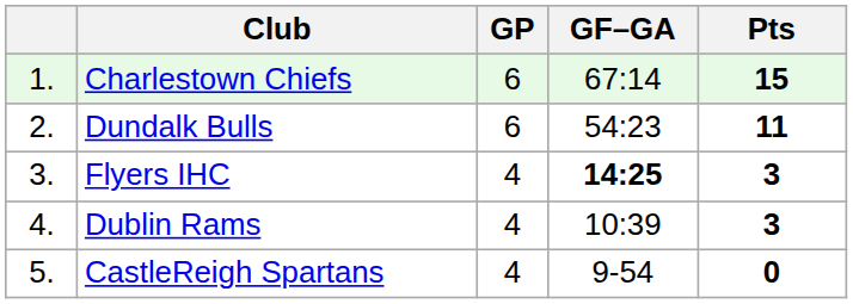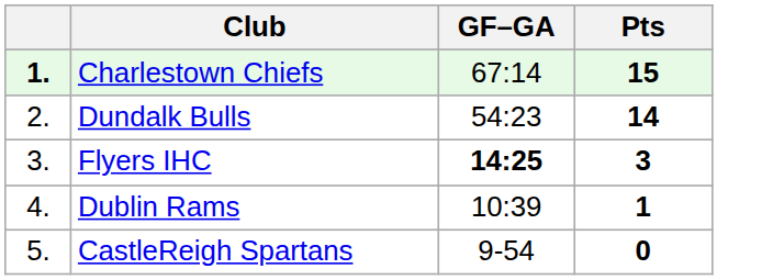- column: GP | 6 | 6 | 4 | 4 | 4
Charlestown Chiefs | column 1: normal -> bold
Dundalk Bulls | Pts: 11 -> 14
Dublin Rams | Pts: 3 -> 1
